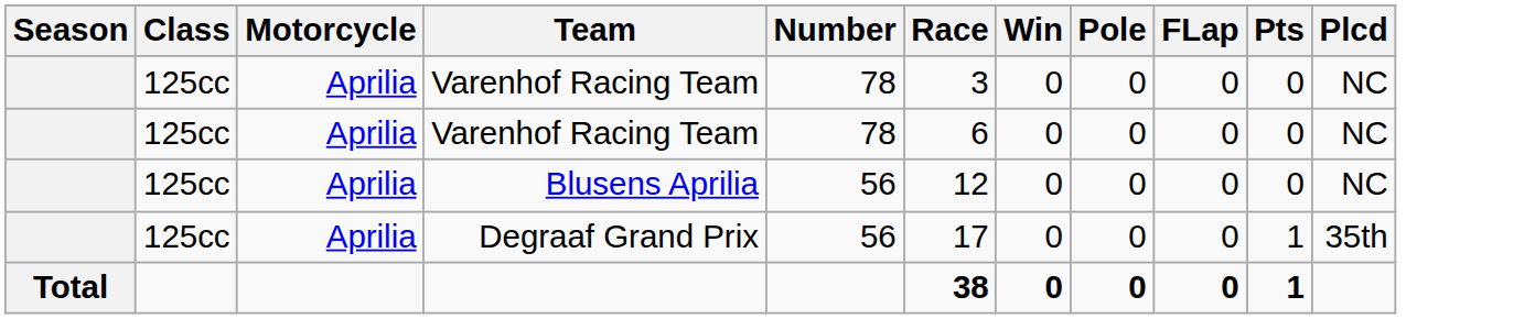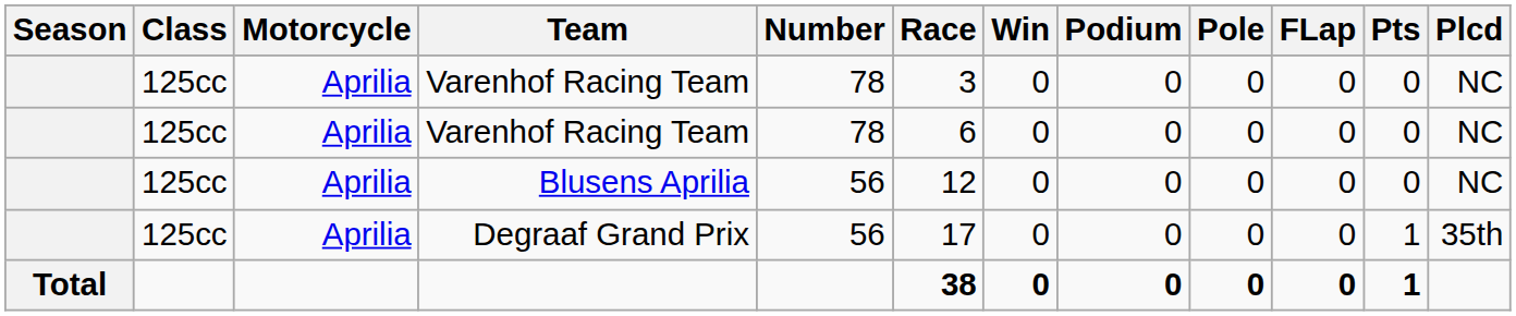+ column: Podium | 0 | 0 | 0 | 0 | 0
